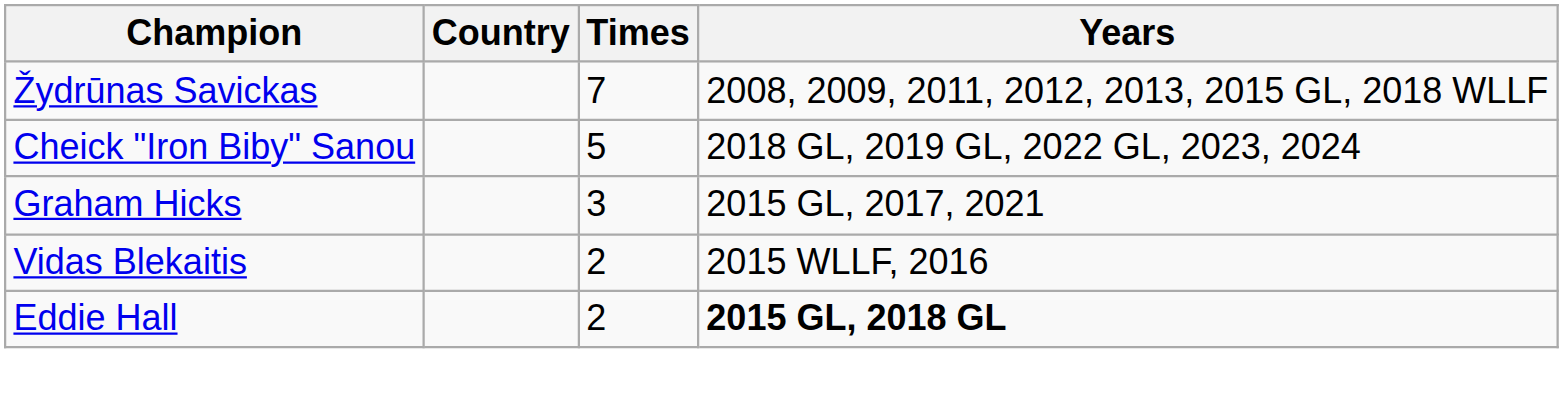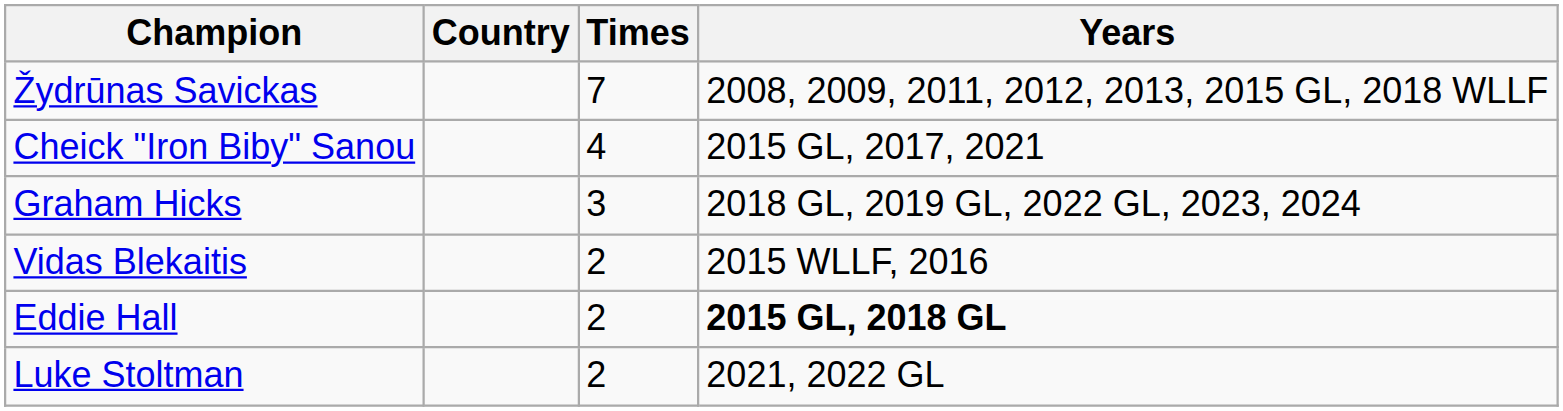Cheick "Iron Biby" Sanou | Times: 5 -> 4
Cheick "Iron Biby" Sanou | Years: 2018 GL, 2019 GL, 2022 GL, 2023, 2024 -> 2015 GL, 2017, 2021
Graham Hicks | Years: 2015 GL, 2017, 2021 -> 2018 GL, 2019 GL, 2022 GL, 2023, 2024
+ row: Luke Stoltman | 2 | 2021, 2022 GL
